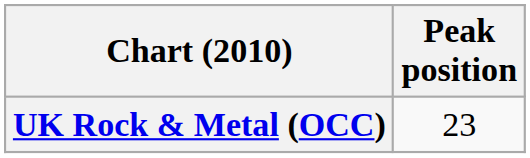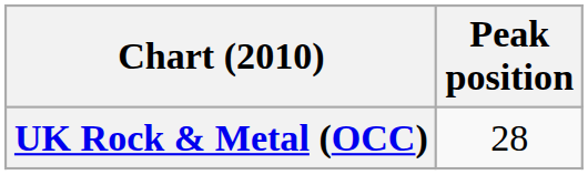UK Rock & Metal (OCC) | Peak position: 23 -> 28
